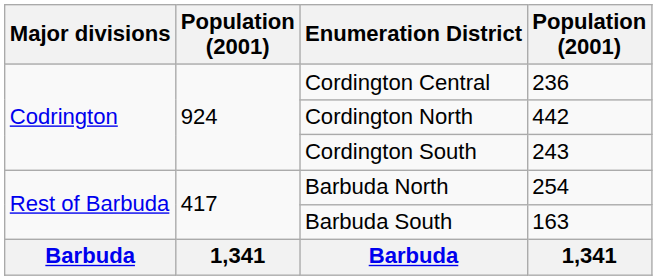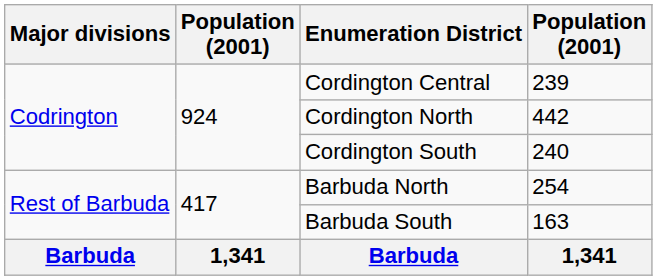Cordington Central | column 4: 236 -> 239
Cordington South | column 4: 243 -> 240
